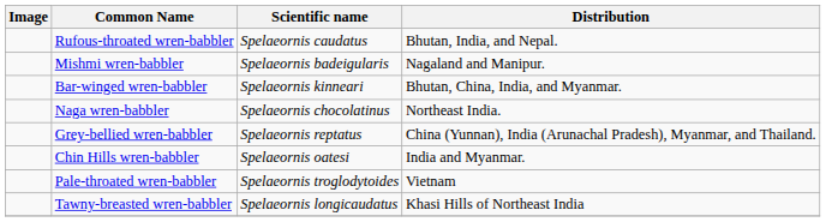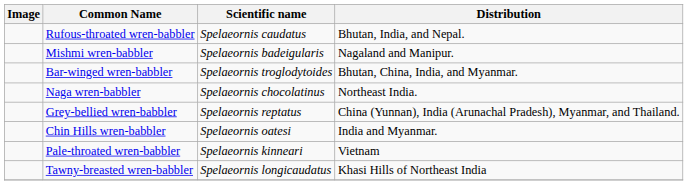Bar-winged wren-babbler | Scientific name: Spelaeornis kinneari -> Spelaeornis troglodytoides
Pale-throated wren-babbler | Scientific name: Spelaeornis troglodytoides -> Spelaeornis kinneari
